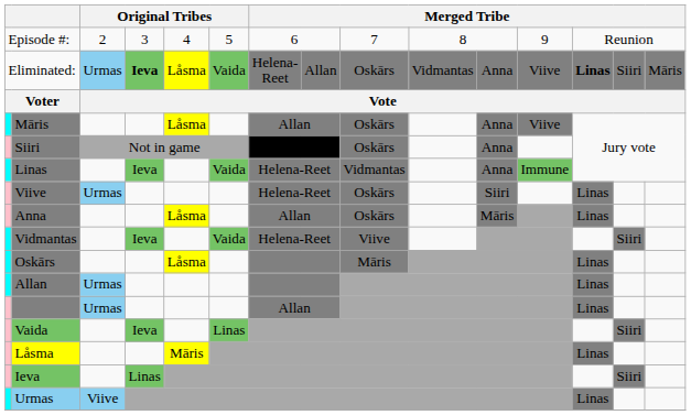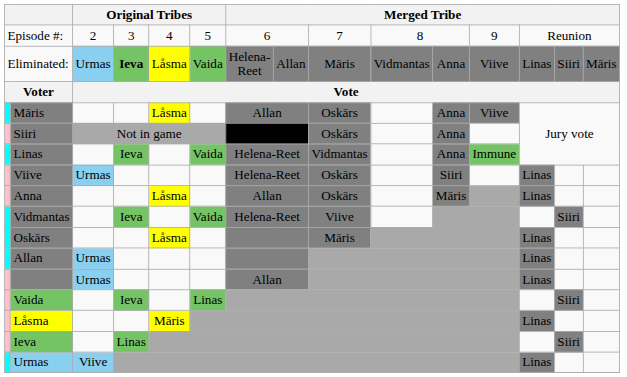Eliminated: | column 9: Oskārs -> Māris
Eliminated: | column 13: bold -> normal
